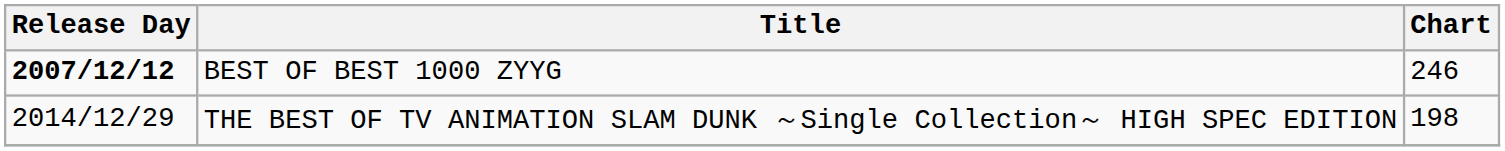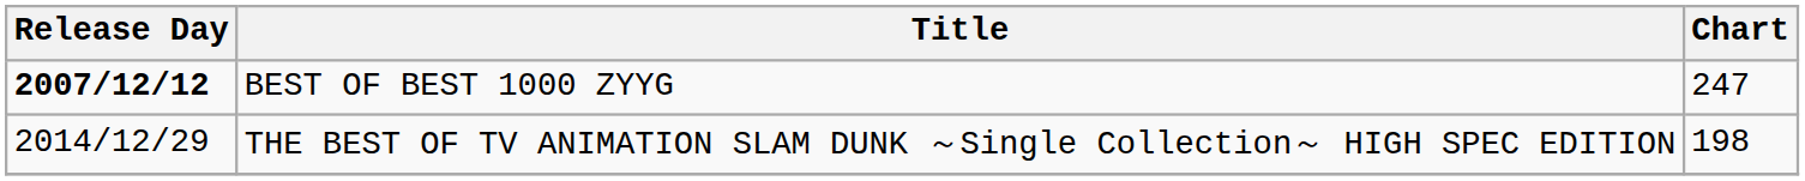BEST OF BEST 1000 ZYYG | Chart: 246 -> 247
